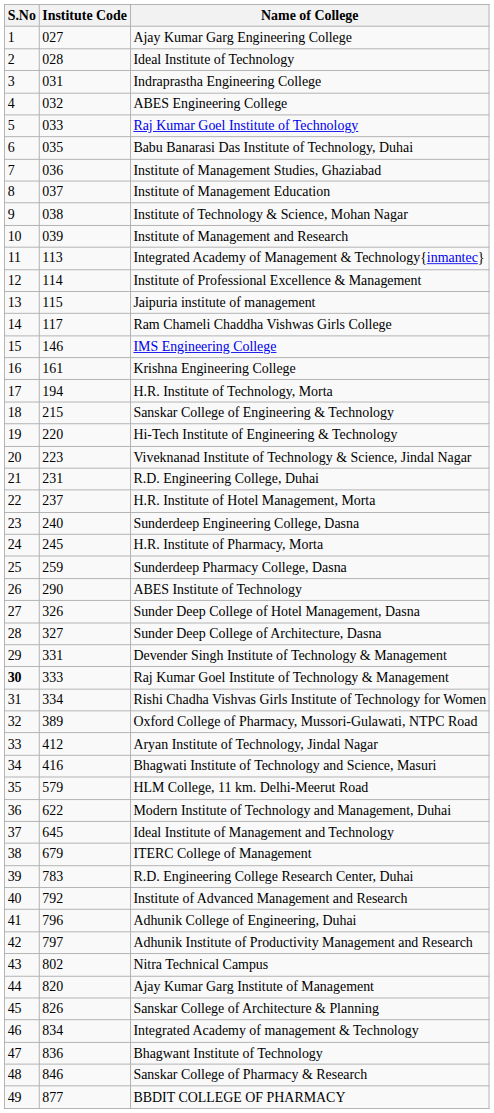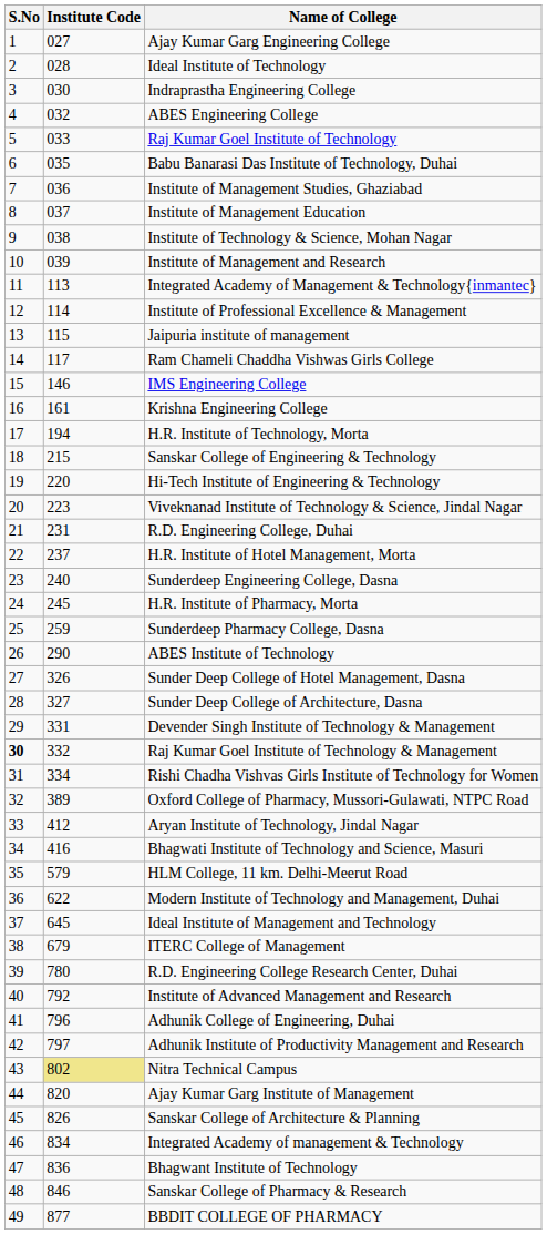Indraprastha Engineering College | Institute Code: 031 -> 030
Raj Kumar Goel Institute of Technology & Management | Institute Code: 333 -> 332
R.D. Engineering College Research Center, Duhai | Institute Code: 783 -> 780
Nitra Technical Campus | Institute Code: no background -> khaki background
